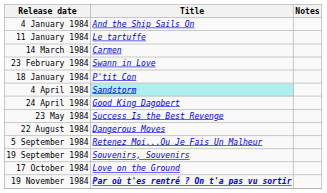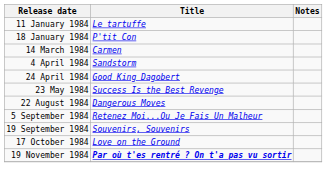- row: 4 January 1984 | And the Ship Sails On
rows swapped: 18 January 1984 <-> 14 March 1984
- row: 23 February 1984 | Swann in Love
4 April 1984 | Title: paleturquoise background -> no background
